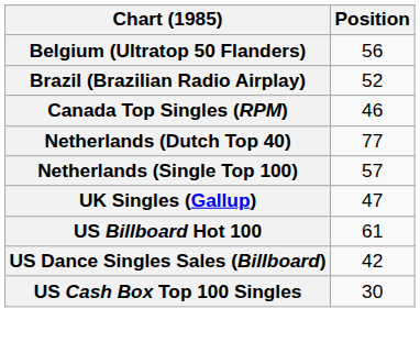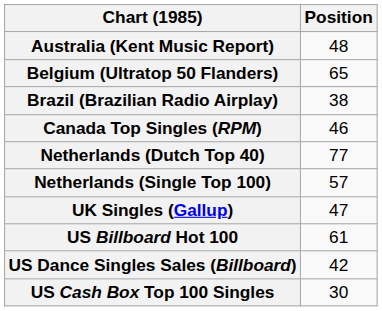+ row: Australia (Kent Music Report) | 48
Belgium (Ultratop 50 Flanders) | Position: 56 -> 65
Brazil (Brazilian Radio Airplay) | Position: 52 -> 38
